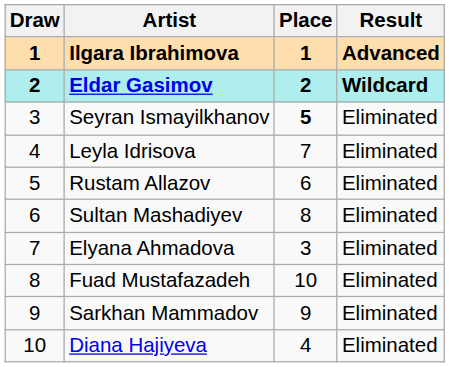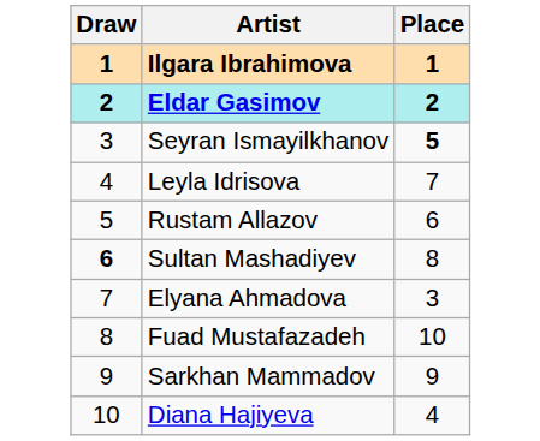- column: Result | Advanced | Wildcard | Eliminated | Eliminated | Eliminated | Eliminated | Eliminated | Eliminated | Eliminated | Eliminated
Sultan Mashadiyev | Draw: normal -> bold
